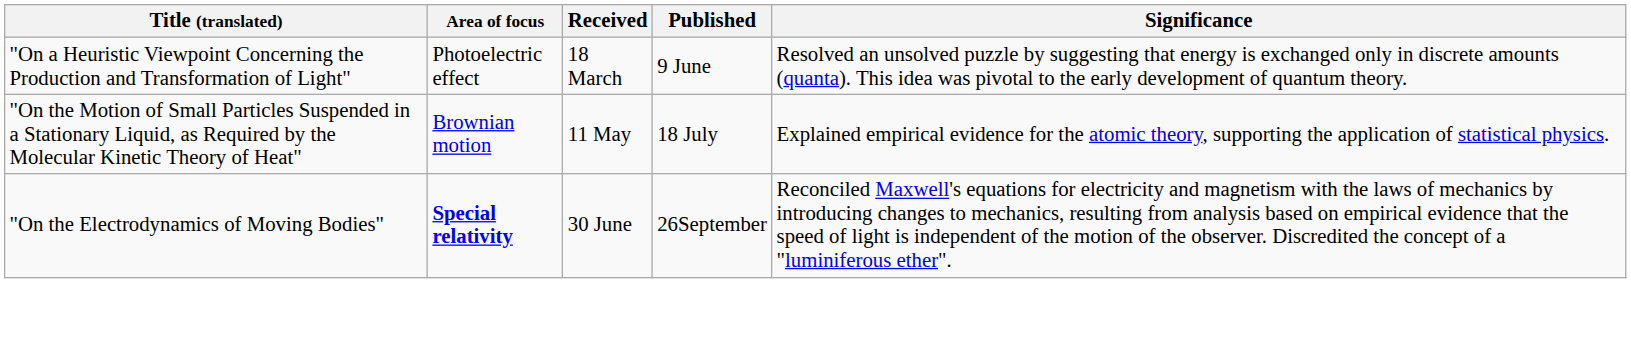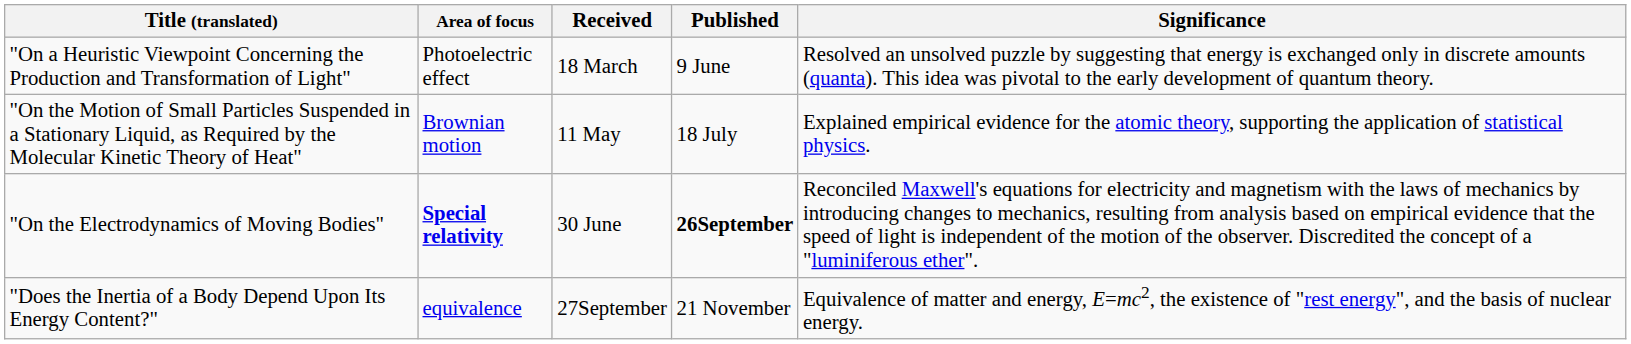"On the Electrodynamics of Moving Bodies" | Published: normal -> bold
+ row: "Does the Inertia of a Body Depend Upon Its Energy Content?" | equivalence | 27September | 21 November | Equivalence of matter and energy, E=mc2, the existence of "rest energy", and the basis of nuclear energy.
